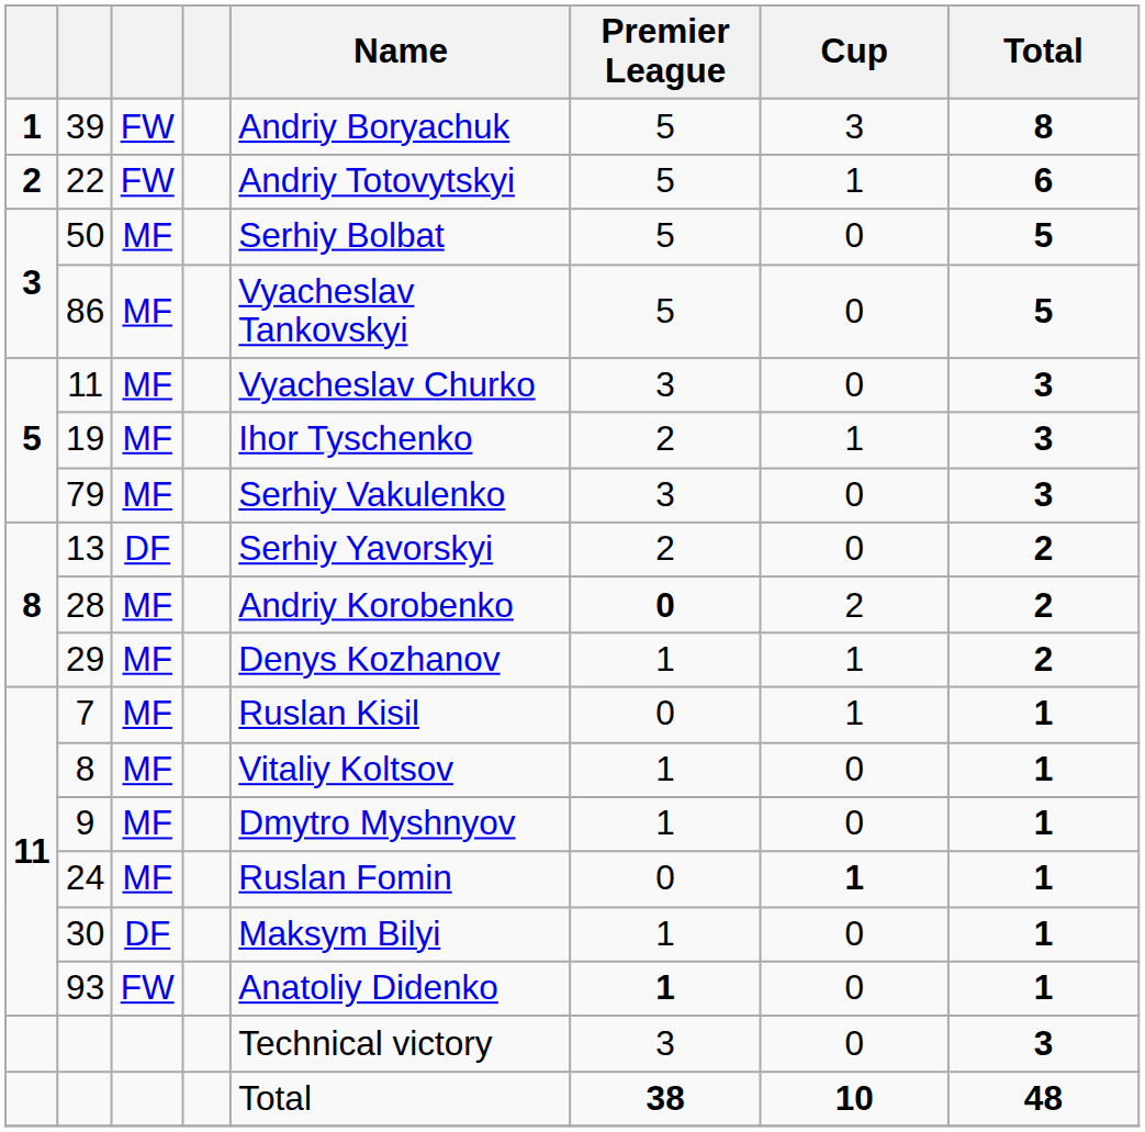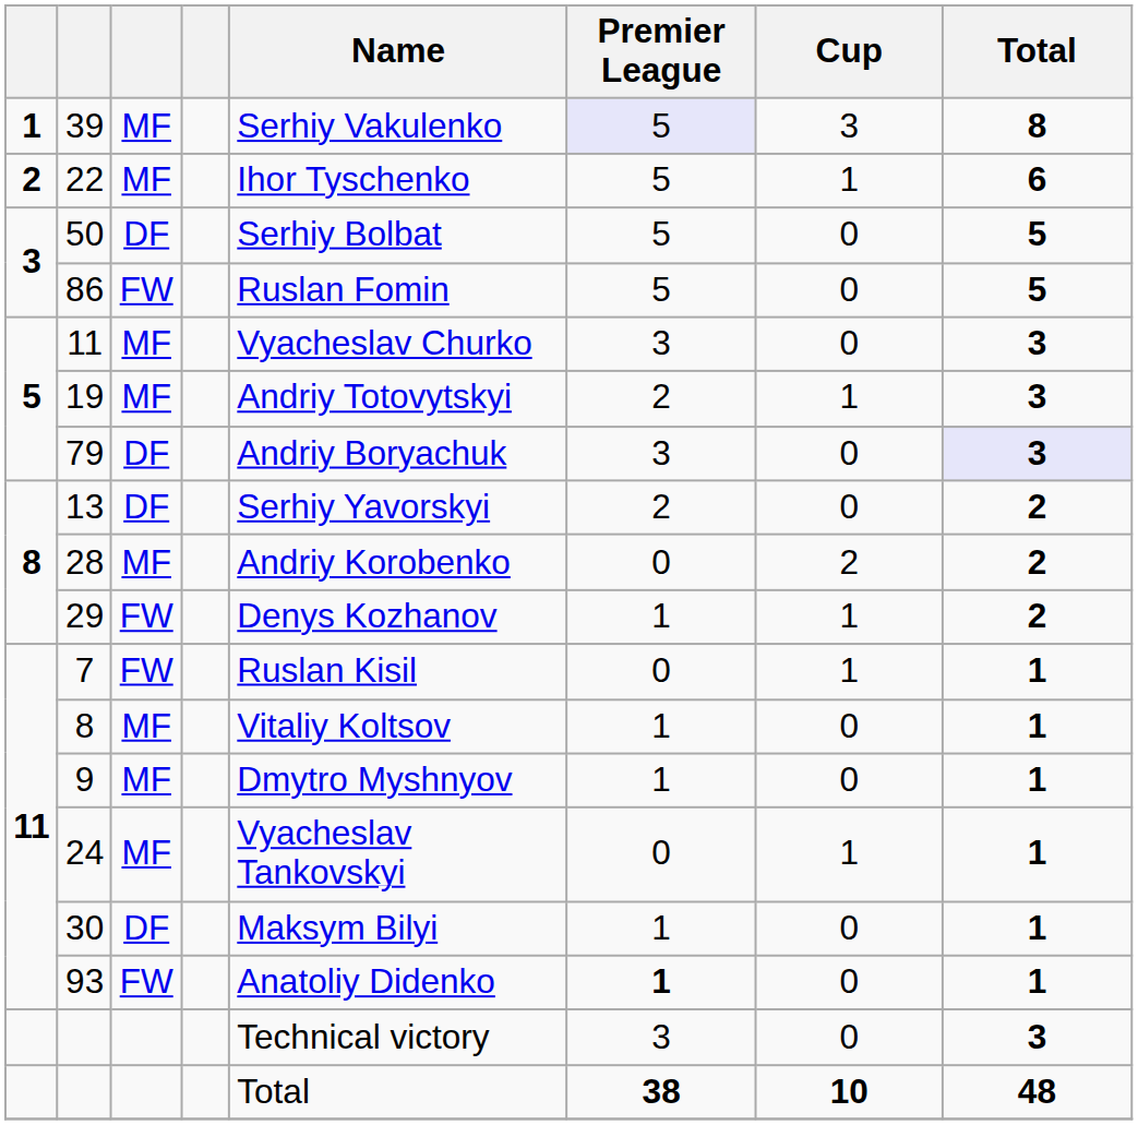39 | column 3: FW -> MF
39 | Name: Andriy Boryachuk -> Serhiy Vakulenko
39 | Premier League: no background -> lavender background
22 | column 3: FW -> MF
22 | Name: Andriy Totovytskyi -> Ihor Tyschenko
50 | column 3: MF -> DF
86 | column 3: MF -> FW
86 | Name: Vyacheslav Tankovskyi -> Ruslan Fomin
19 | Name: Ihor Tyschenko -> Andriy Totovytskyi
79 | column 3: MF -> DF
79 | Name: Serhiy Vakulenko -> Andriy Boryachuk
79 | Total: no background -> lavender background
28 | Premier League: bold -> normal
29 | column 3: MF -> FW
7 | column 3: MF -> FW
24 | Name: Ruslan Fomin -> Vyacheslav Tankovskyi
24 | Cup: bold -> normal
